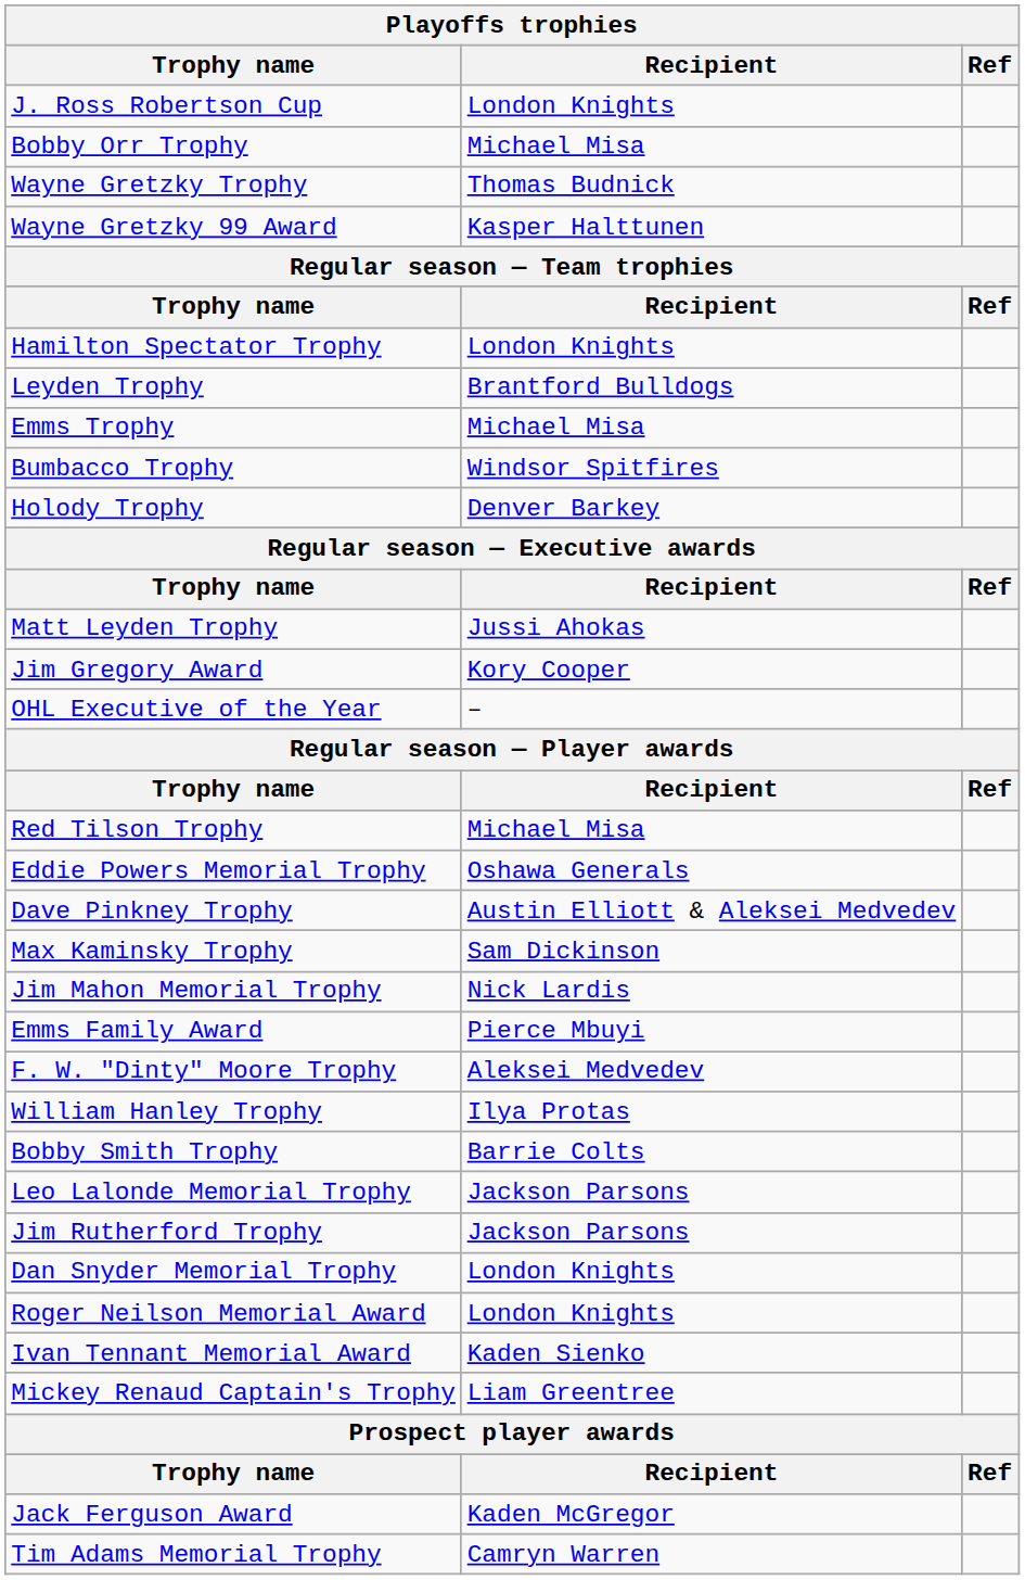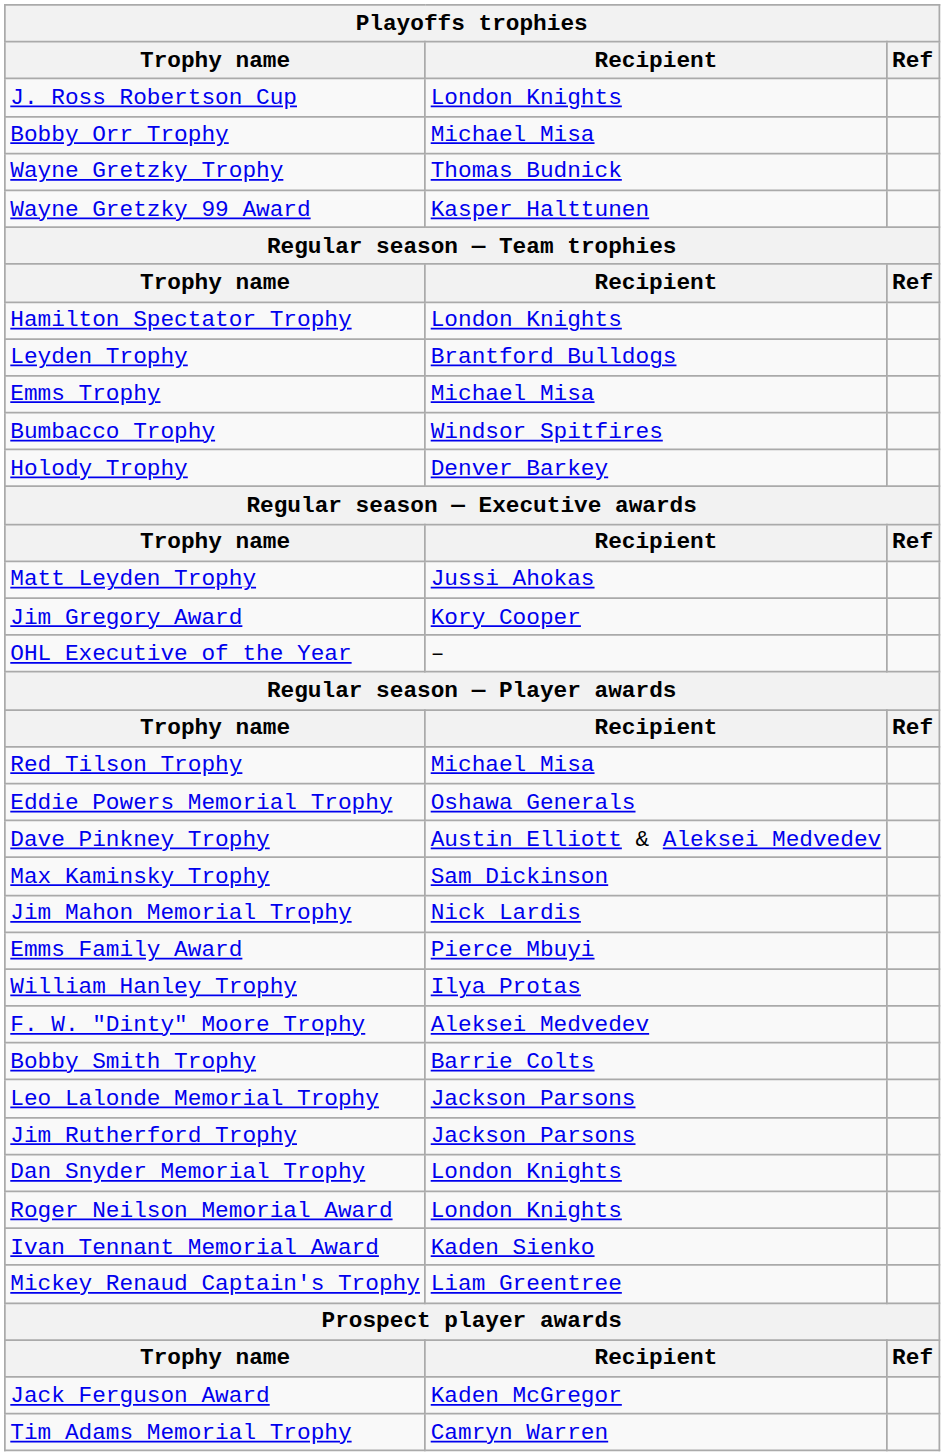rows swapped: William Hanley Trophy <-> F. W. "Dinty" Moore Trophy
